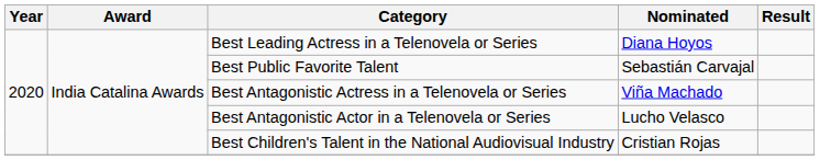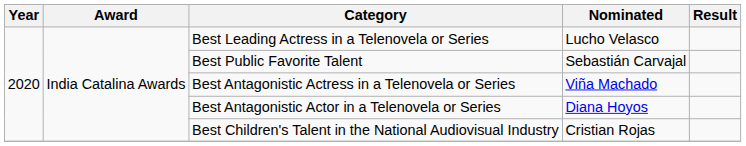Best Leading Actress in a Telenovela or Series | Nominated: Diana Hoyos -> Lucho Velasco
Best Antagonistic Actor in a Telenovela or Series | Nominated: Lucho Velasco -> Diana Hoyos
